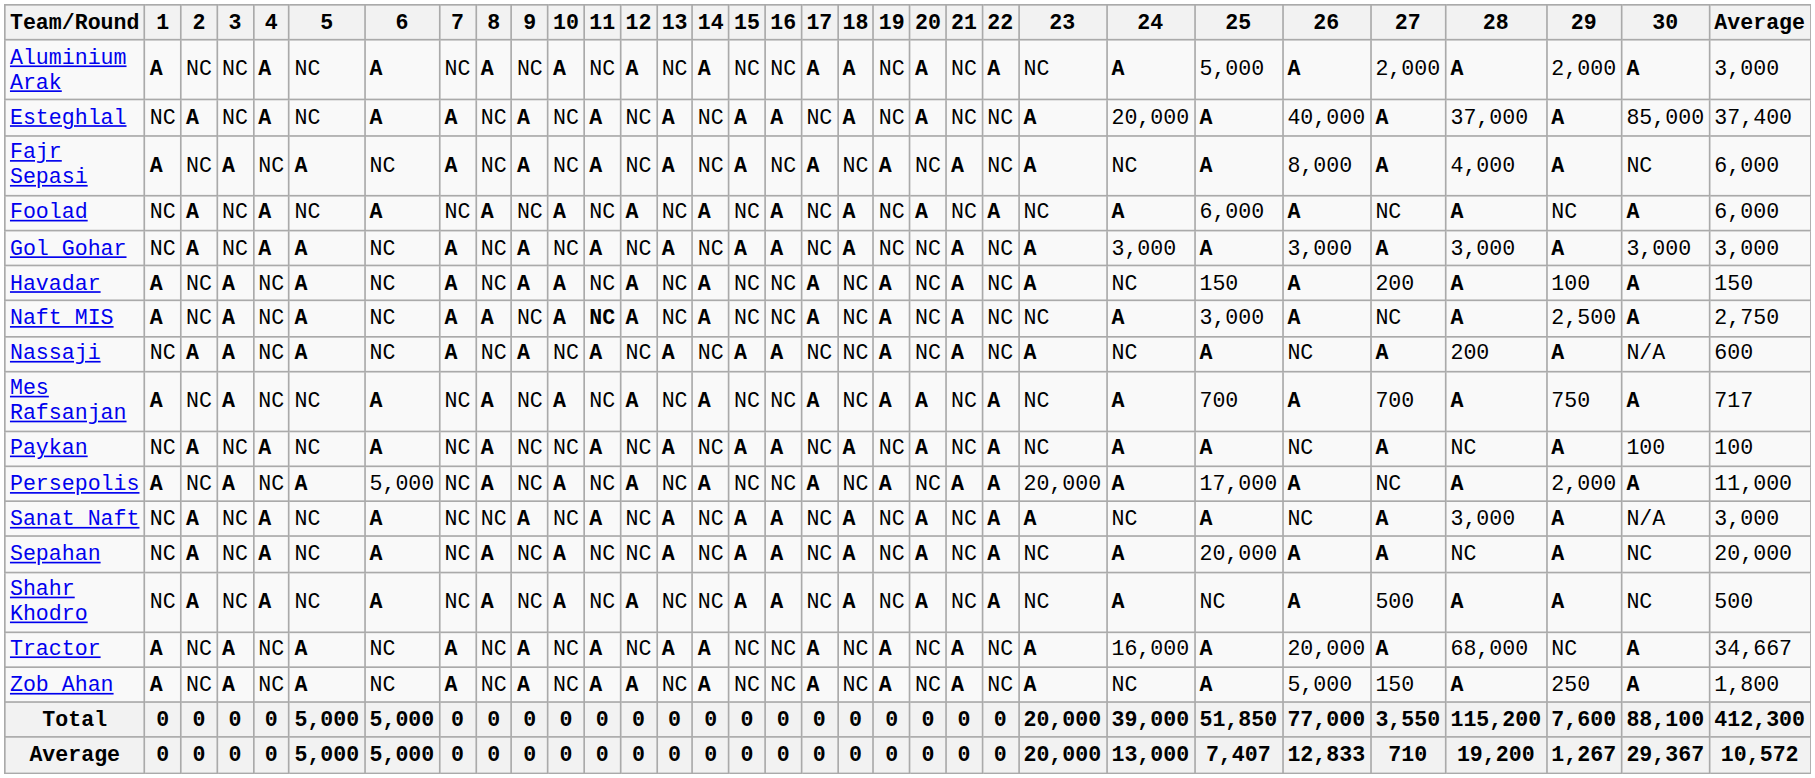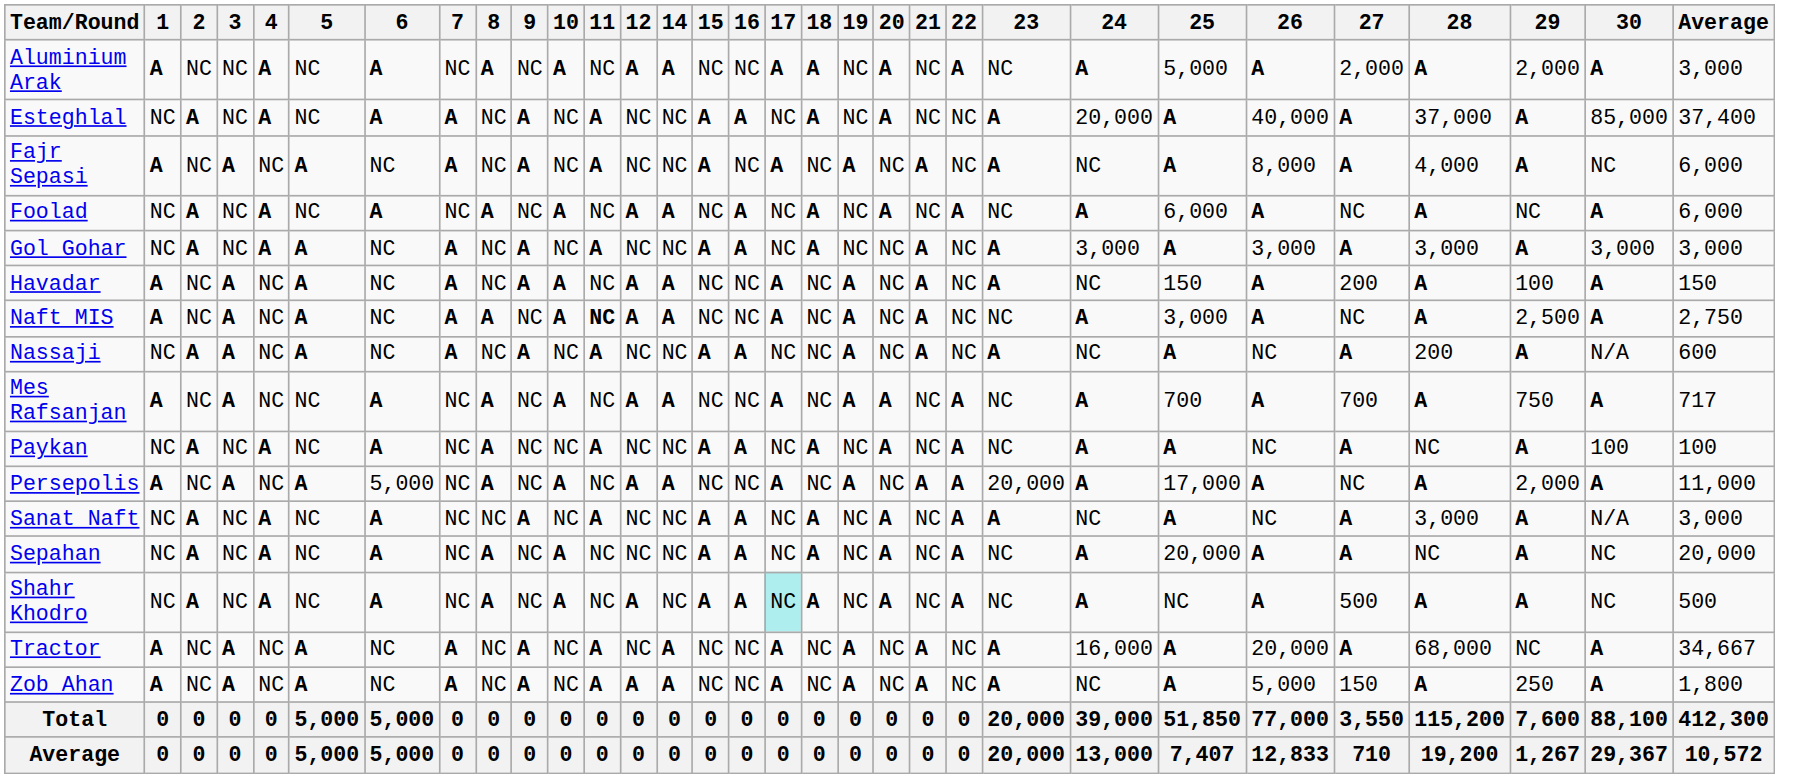- column: 13 | NC | A | A | NC | A | NC | NC | A | NC | A | NC | A | A | NC | A | NC | 0 | 0
Shahr Khodro | 17: no background -> paleturquoise background
